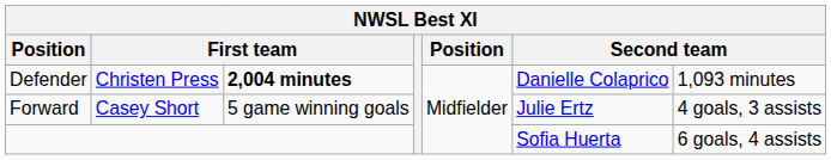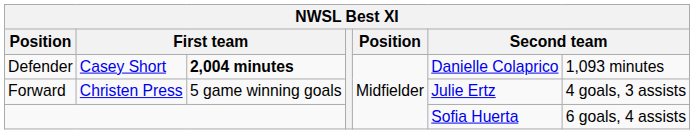Defender | column 2: Christen Press -> Casey Short
Forward | column 2: Casey Short -> Christen Press
